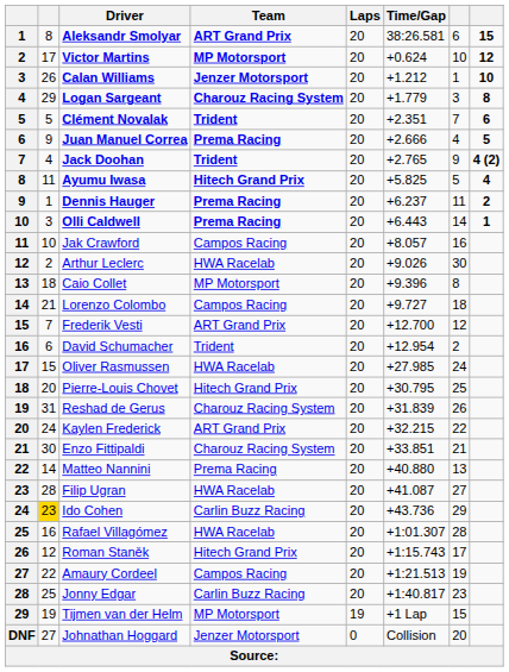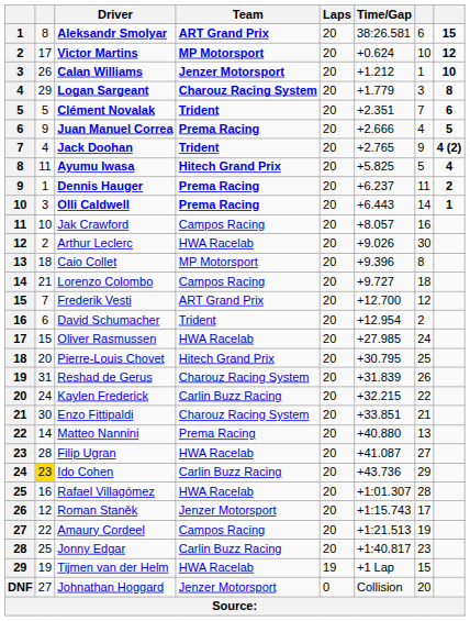Kaylen Frederick | Team: ART Grand Prix -> Carlin Buzz Racing
Roman Staněk | Team: Hitech Grand Prix -> Jenzer Motorsport
Tijmen van der Helm | Team: MP Motorsport -> HWA Racelab
